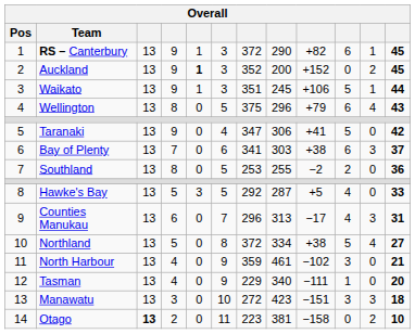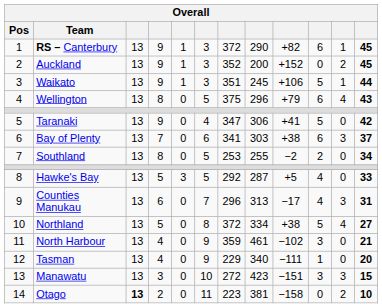Auckland | column 5: bold -> normal
Southland | column 12: 36 -> 34
Manawatu | column 12: 18 -> 15
